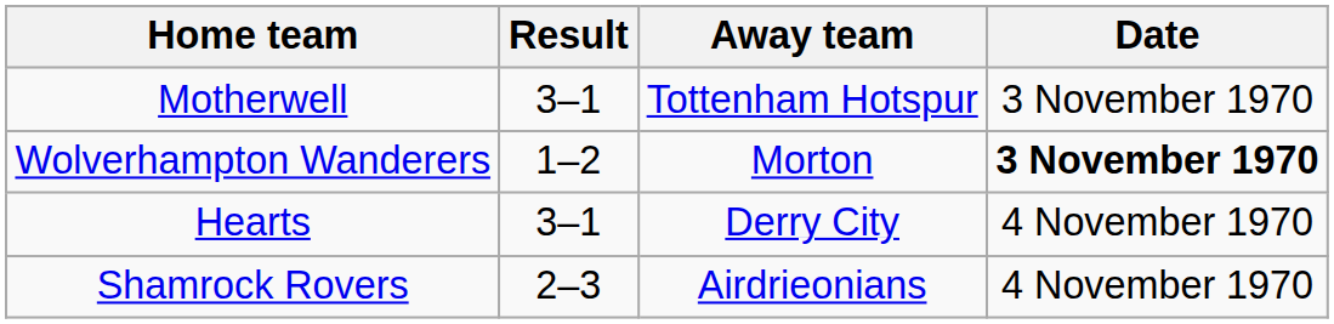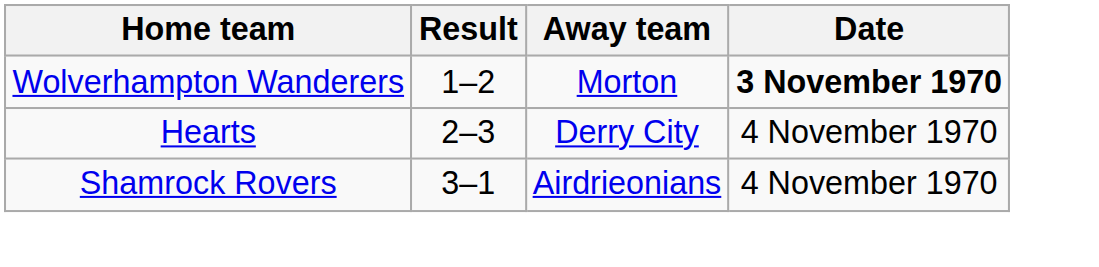- row: Motherwell | 3–1 | Tottenham Hotspur | 3 November 1970
Hearts | Result: 3–1 -> 2–3
Shamrock Rovers | Result: 2–3 -> 3–1
